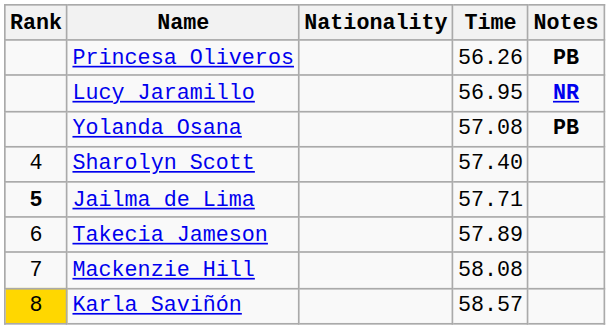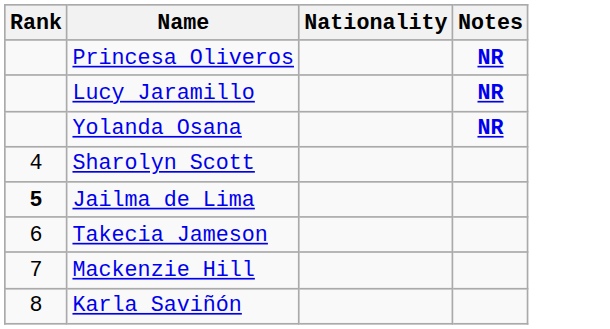- column: Time | 56.26 | 56.95 | 57.08 | 57.40 | 57.71 | 57.89 | 58.08 | 58.57
Princesa Oliveros | Notes: PB -> NR
Yolanda Osana | Notes: PB -> NR
Karla Saviñón | Rank: gold background -> no background
